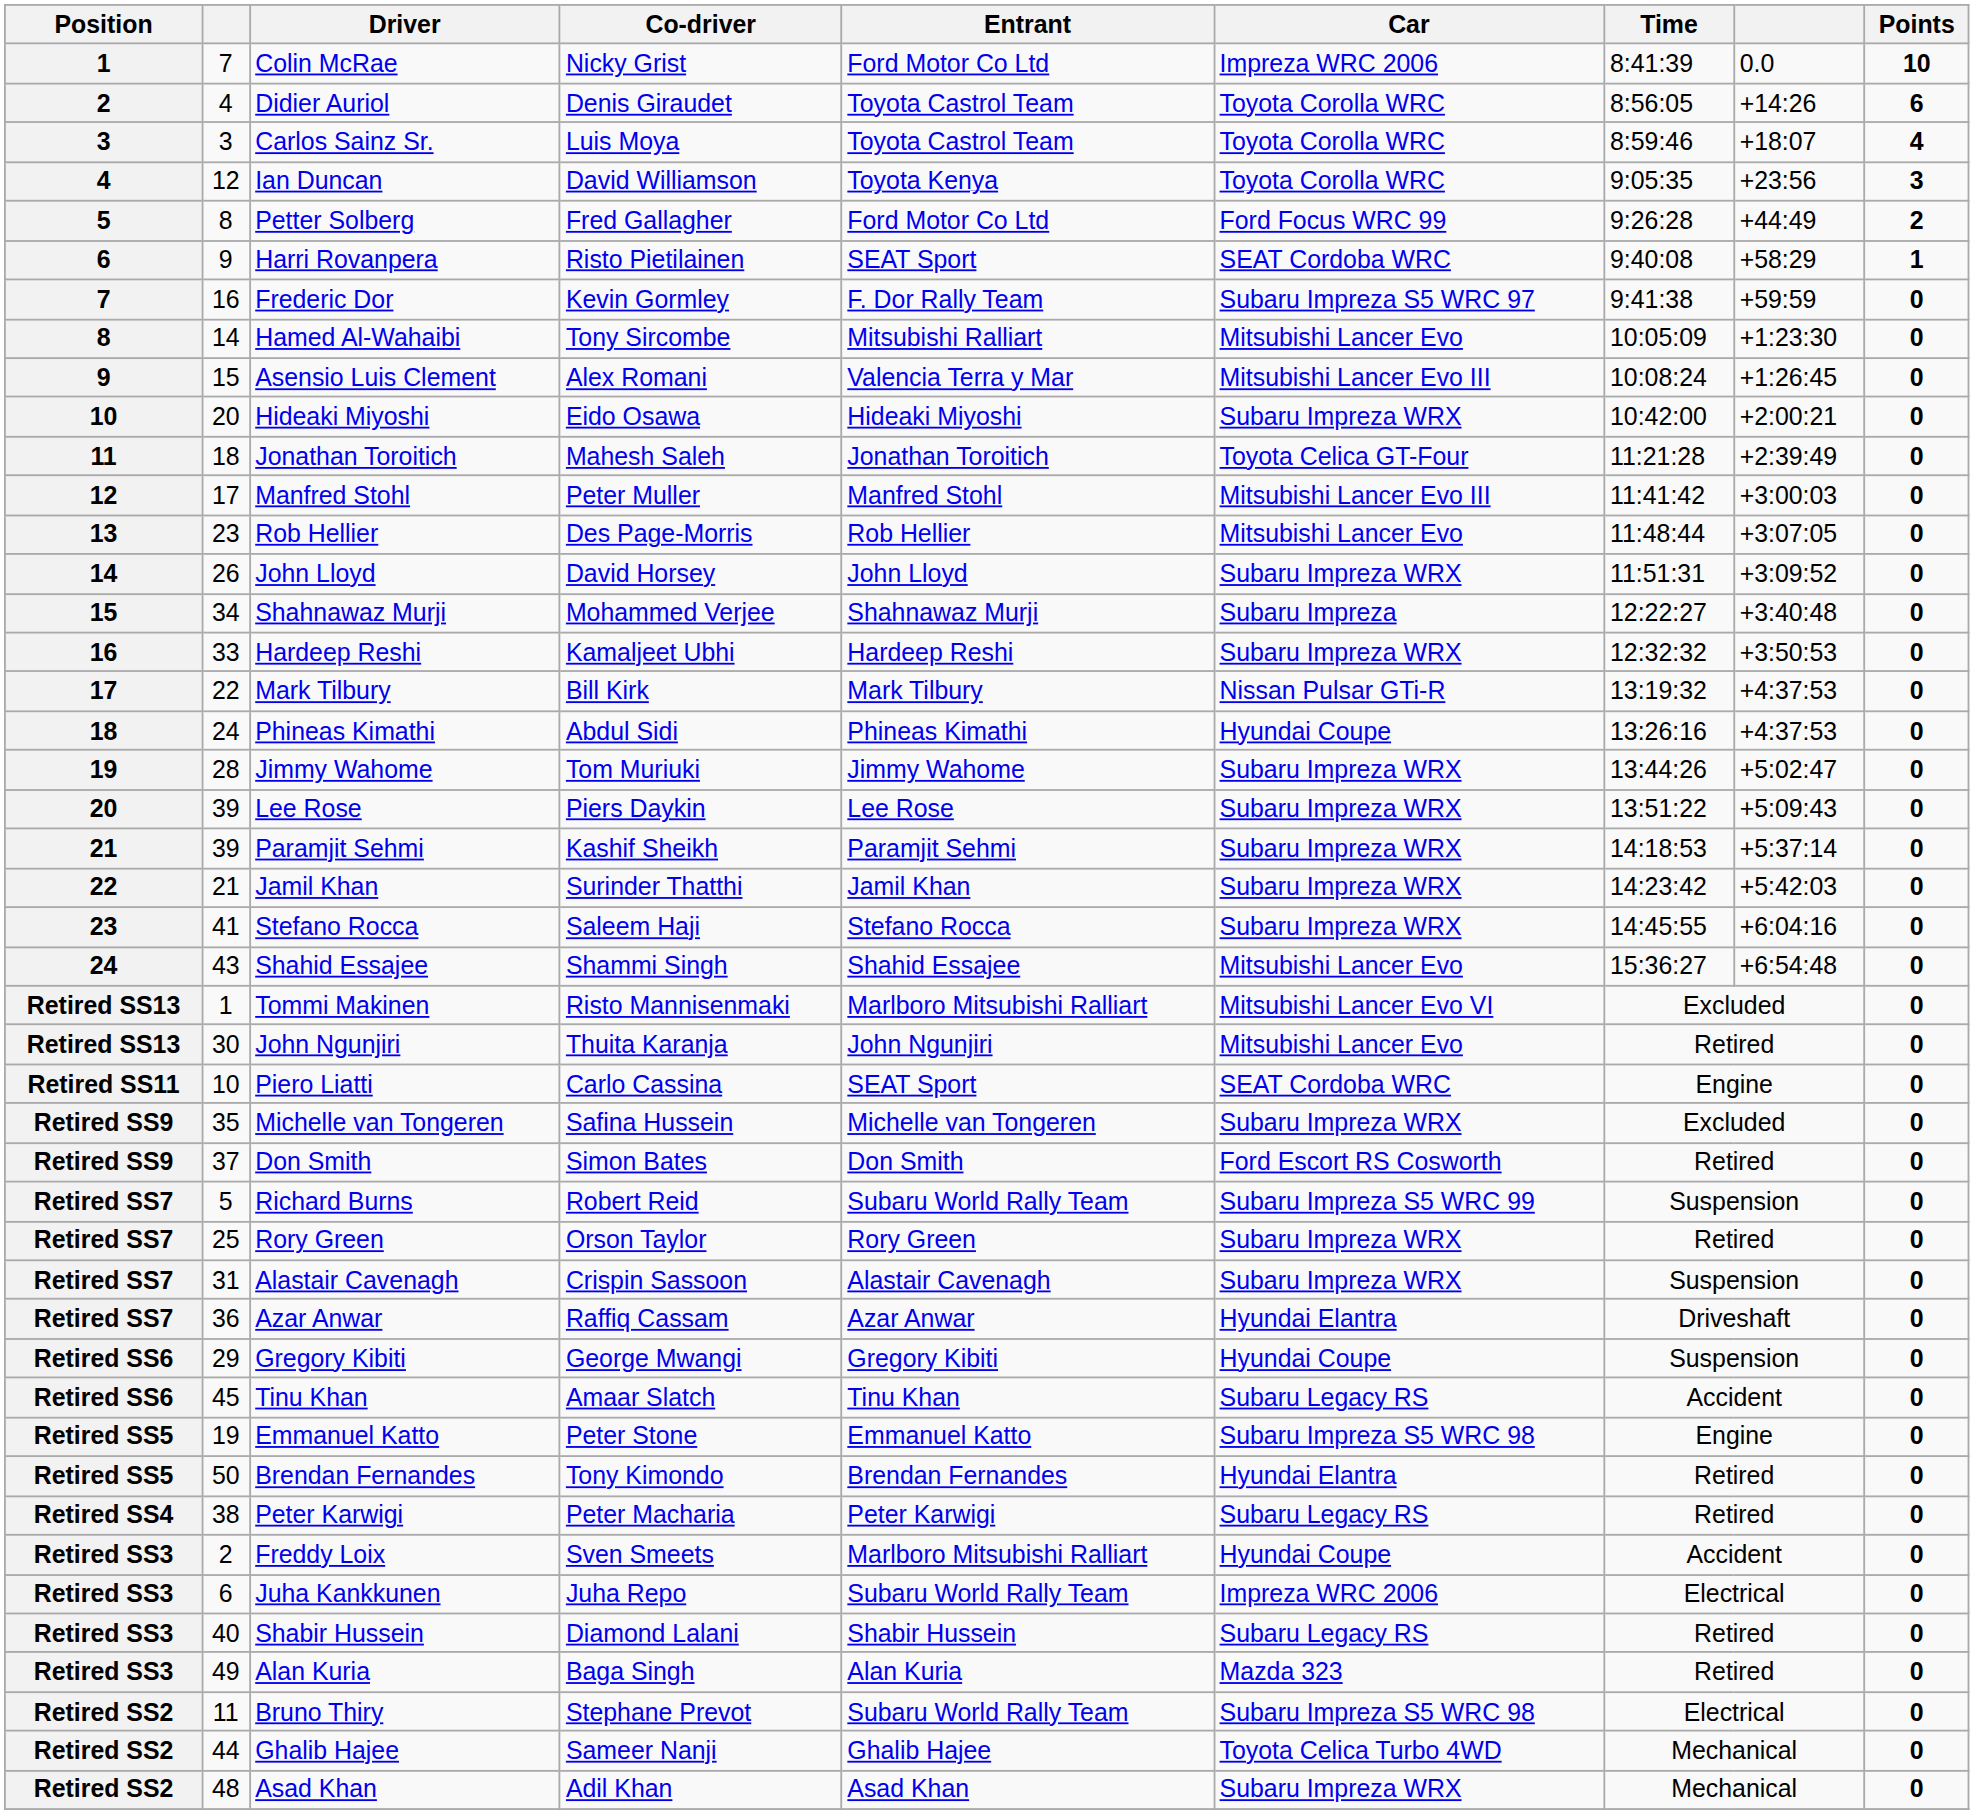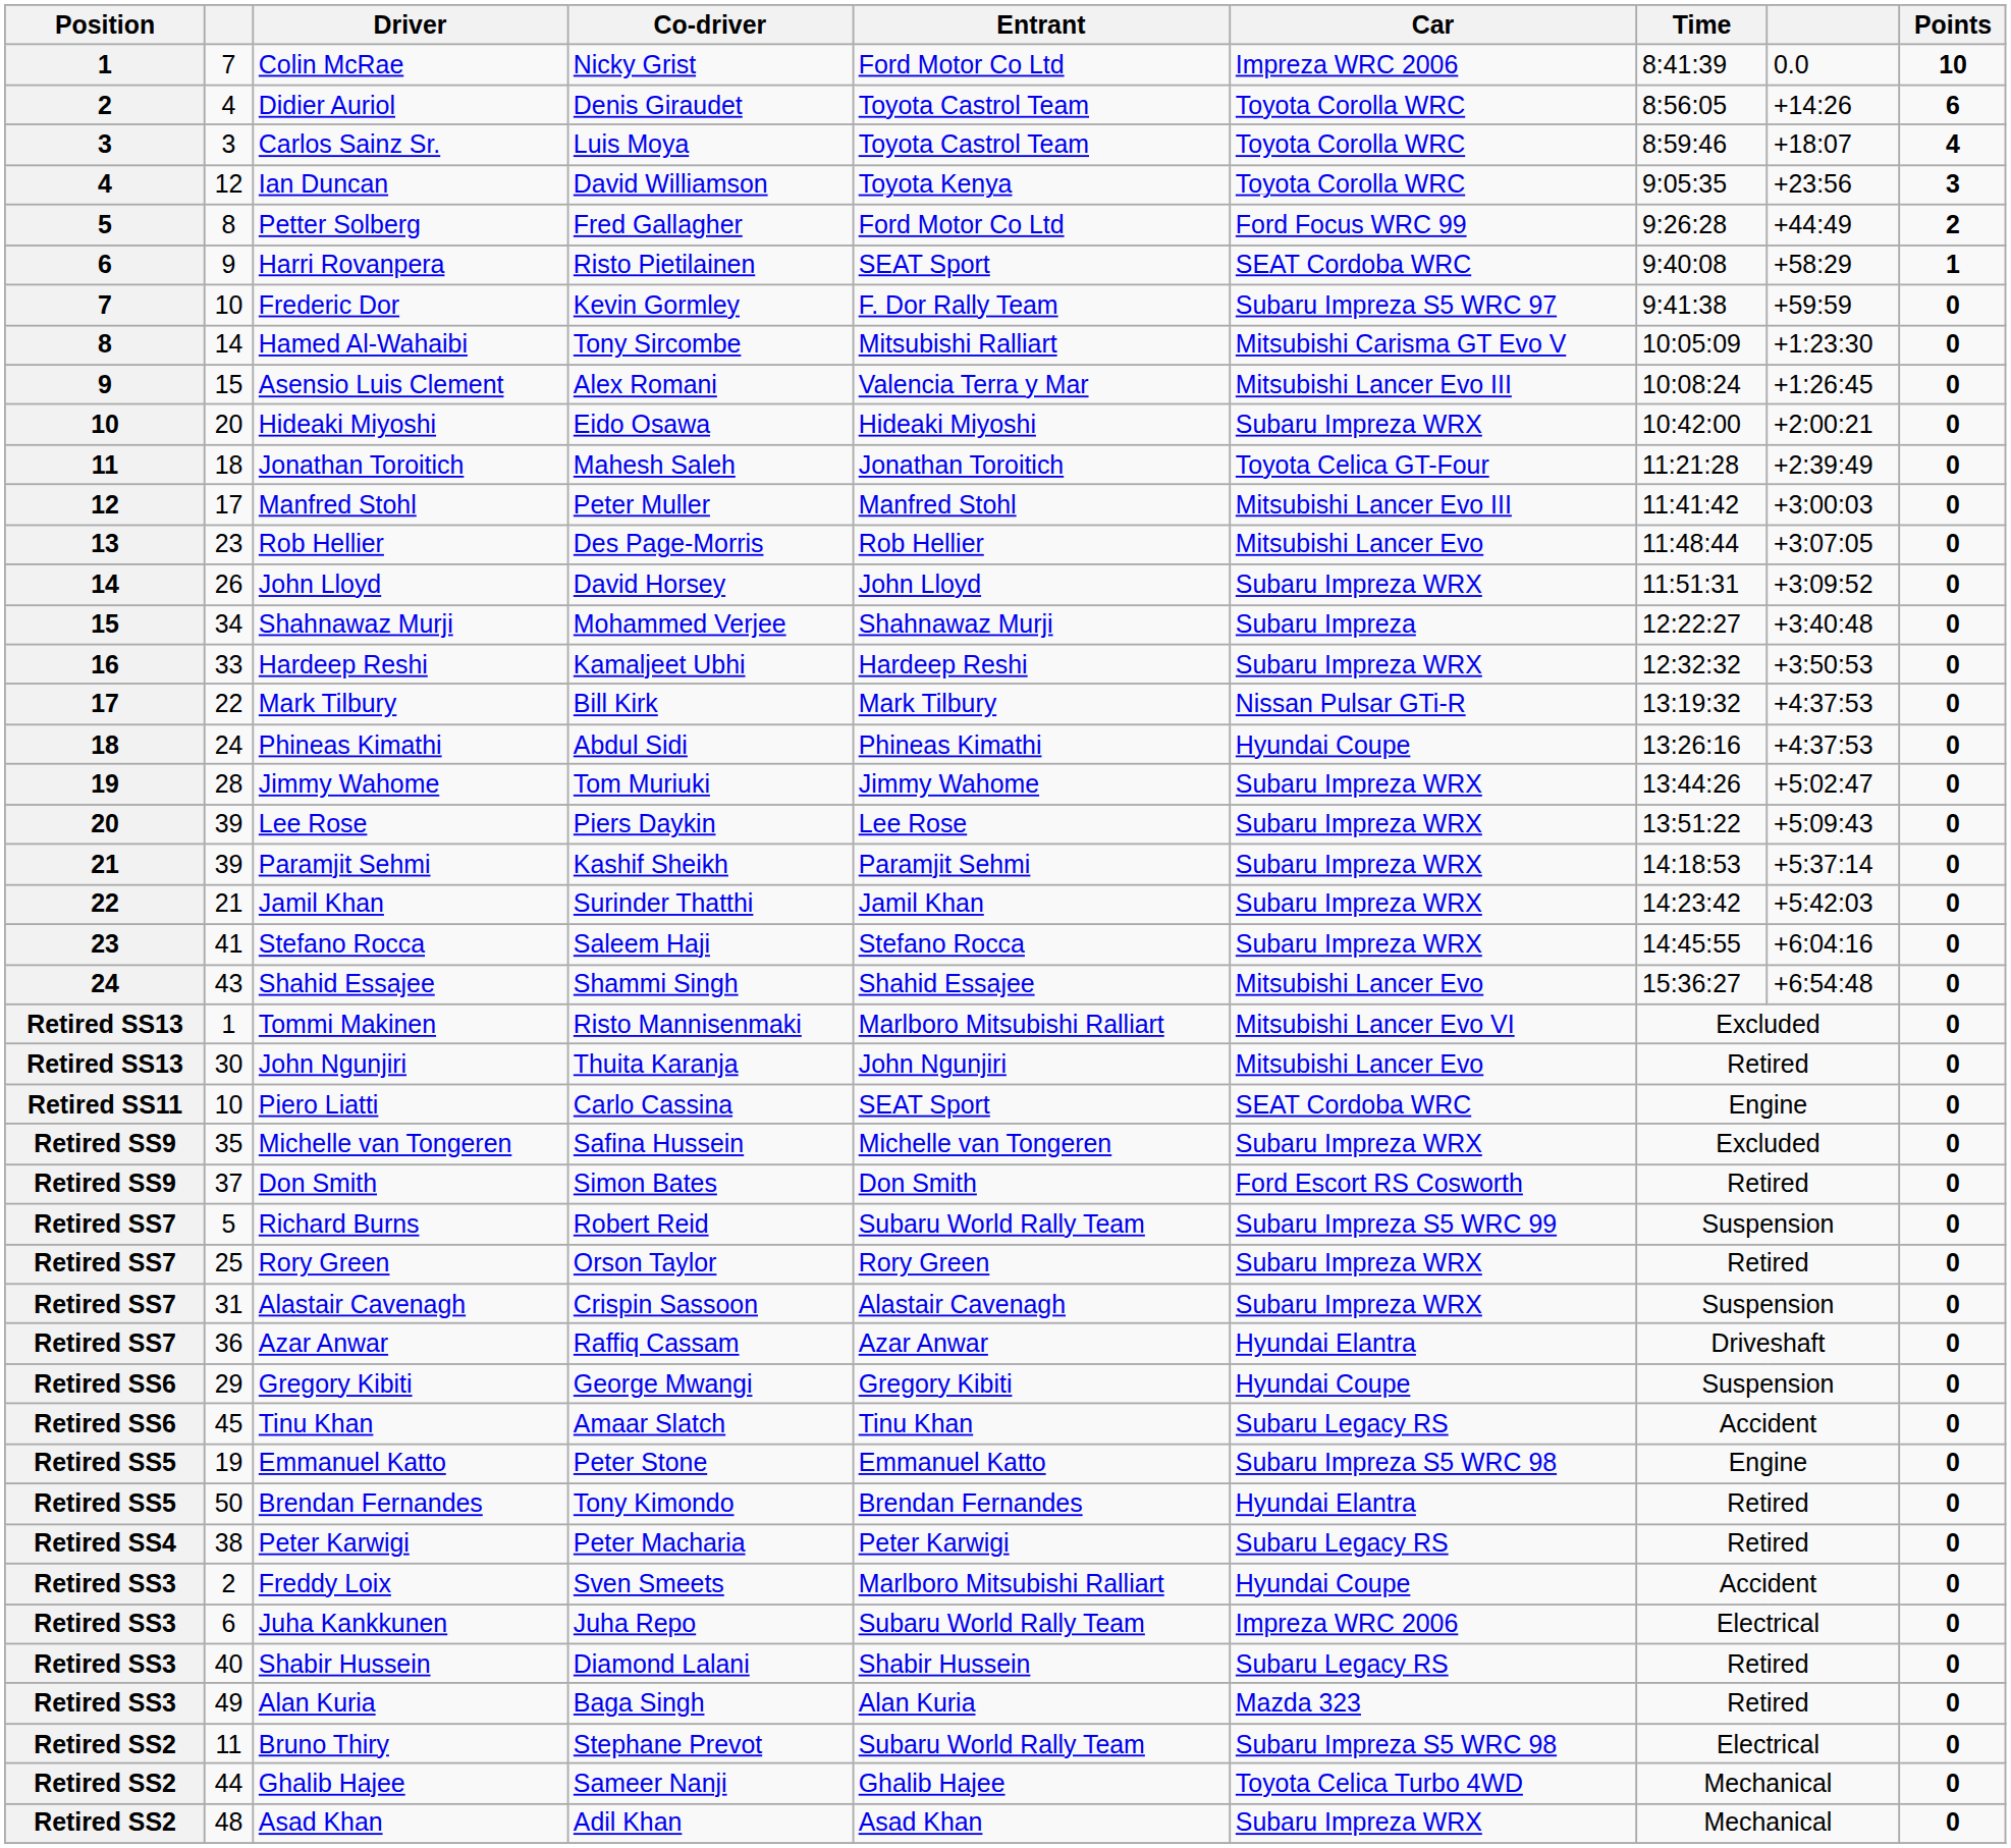Frederic Dor | column 2: 16 -> 10
Hamed Al-Wahaibi | Car: Mitsubishi Lancer Evo -> Mitsubishi Carisma GT Evo V
